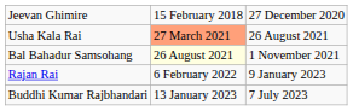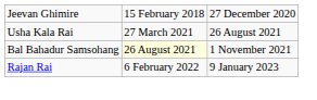Usha Kala Rai | column 2: lightsalmon background -> no background
- row: Buddhi Kumar Rajbhandari | 13 January 2023 | 7 July 2023
